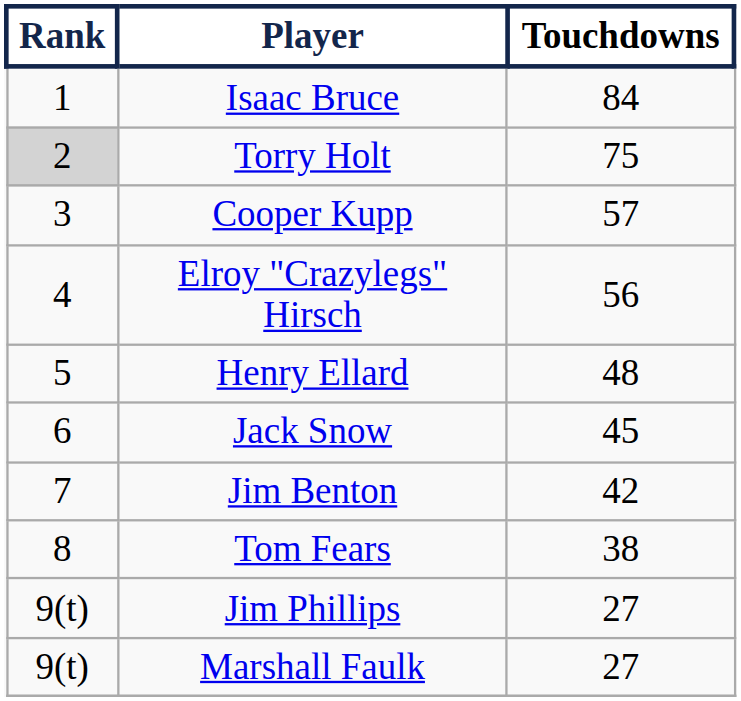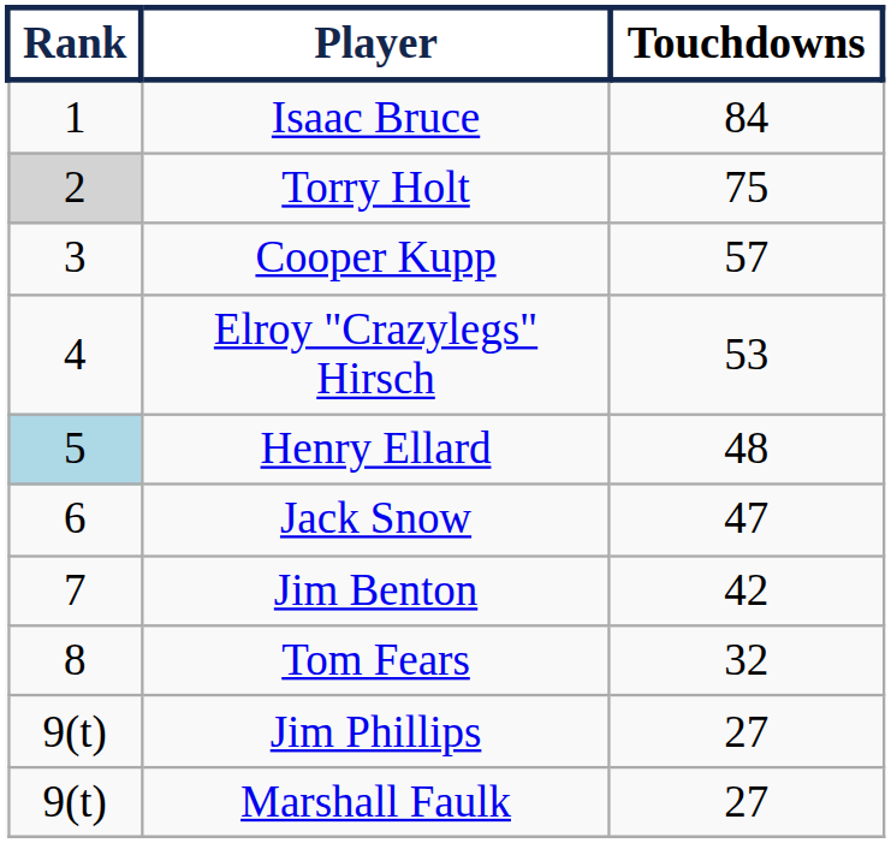Elroy "Crazylegs" Hirsch | Touchdowns: 56 -> 53
Henry Ellard | Rank: no background -> lightblue background
Jack Snow | Touchdowns: 45 -> 47
Tom Fears | Touchdowns: 38 -> 32
